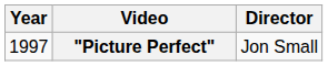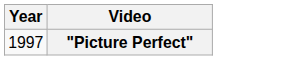- column: Director | Jon Small
